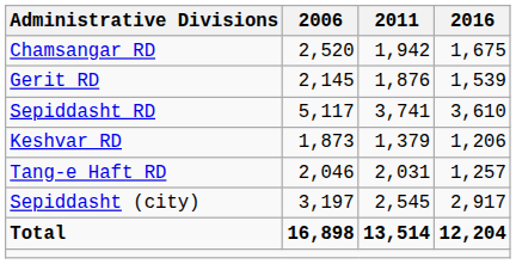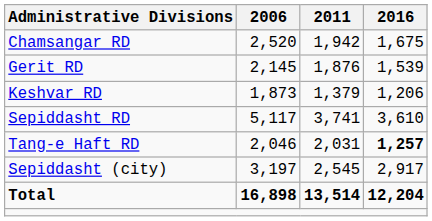rows swapped: Keshvar RD <-> Sepiddasht RD
Tang-e Haft RD | 2016: normal -> bold
